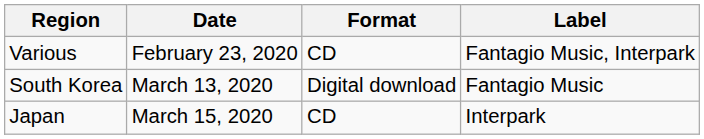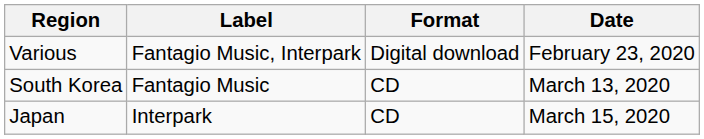columns swapped: Date <-> Label
Various | Format: CD -> Digital download
South Korea | Format: Digital download -> CD
